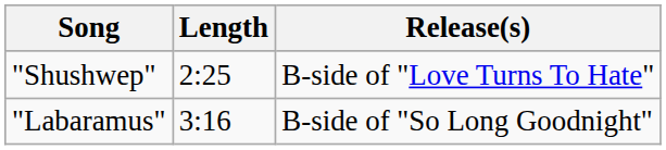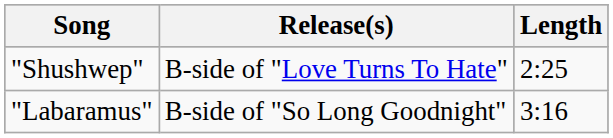columns swapped: Length <-> Release(s)
